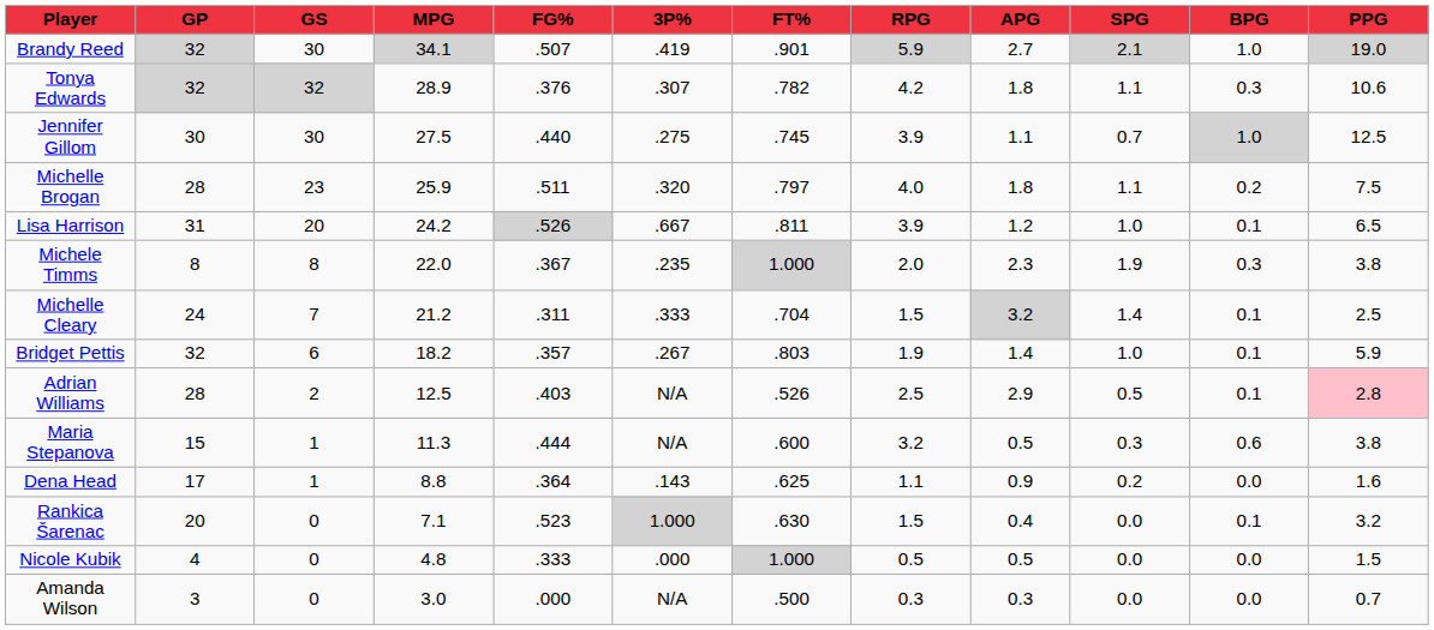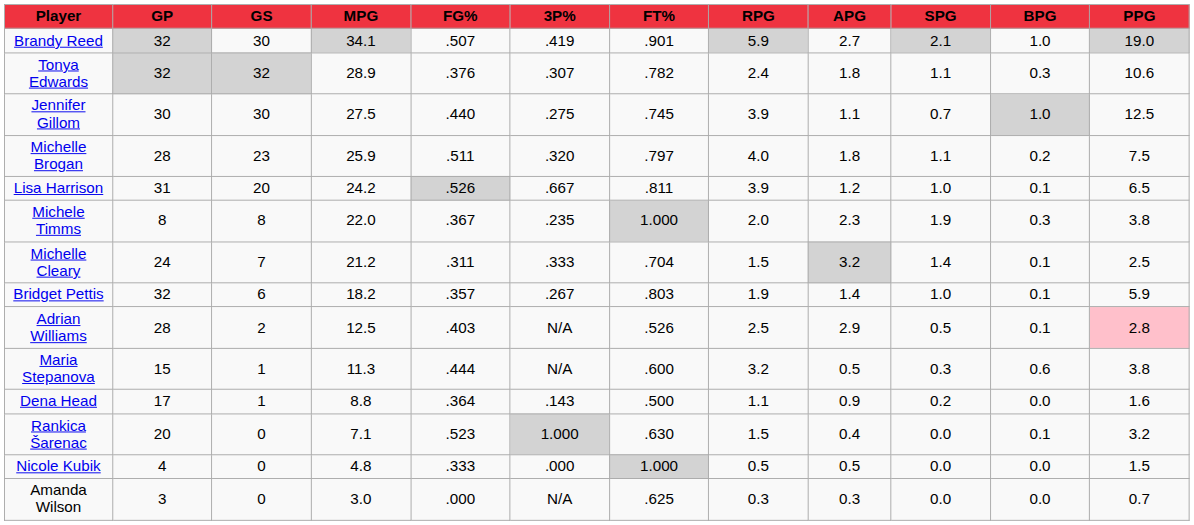Tonya Edwards | RPG: 4.2 -> 2.4
Dena Head | FT%: .625 -> .500
Amanda Wilson | FT%: .500 -> .625
